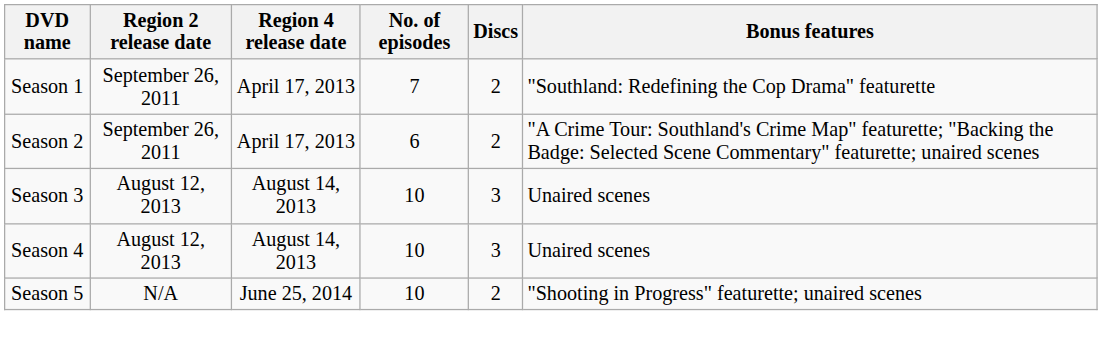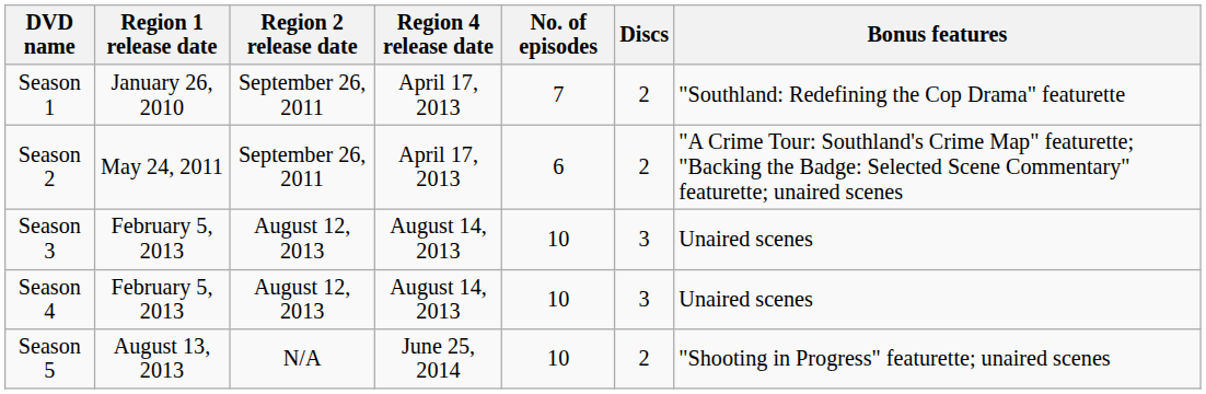+ column: Region 1 release date | January 26, 2010 | May 24, 2011 | February 5, 2013 | February 5, 2013 | August 13, 2013
